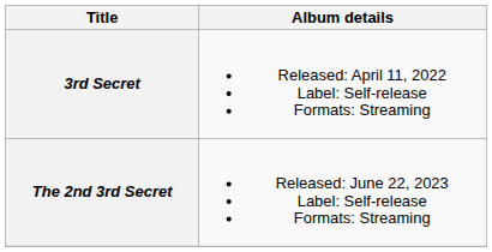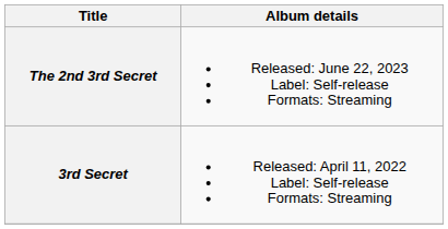rows swapped: 3rd Secret <-> The 2nd 3rd Secret
